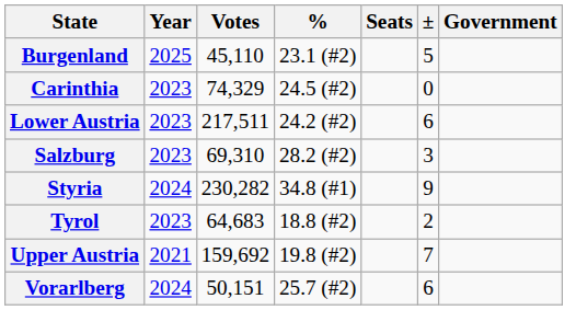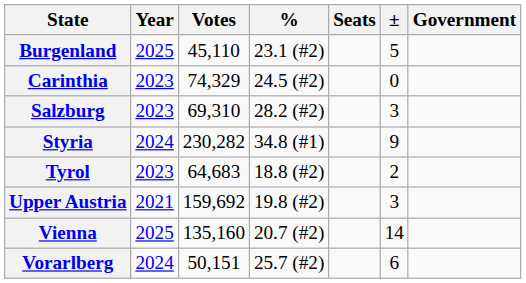- row: Lower Austria | 2023 | 217,511 | 24.2 (#2) | 6
Upper Austria | ±: 7 -> 3
+ row: Vienna | 2025 | 135,160 | 20.7 (#2) | 14
